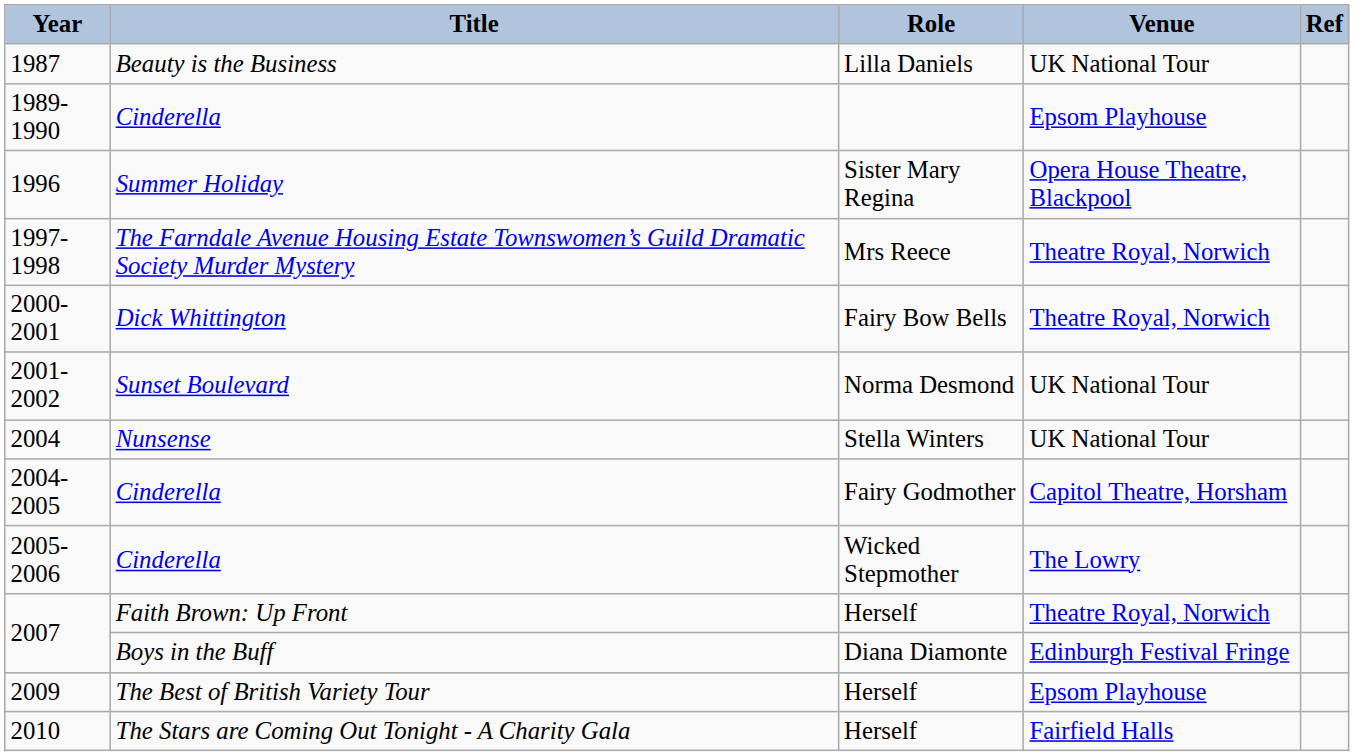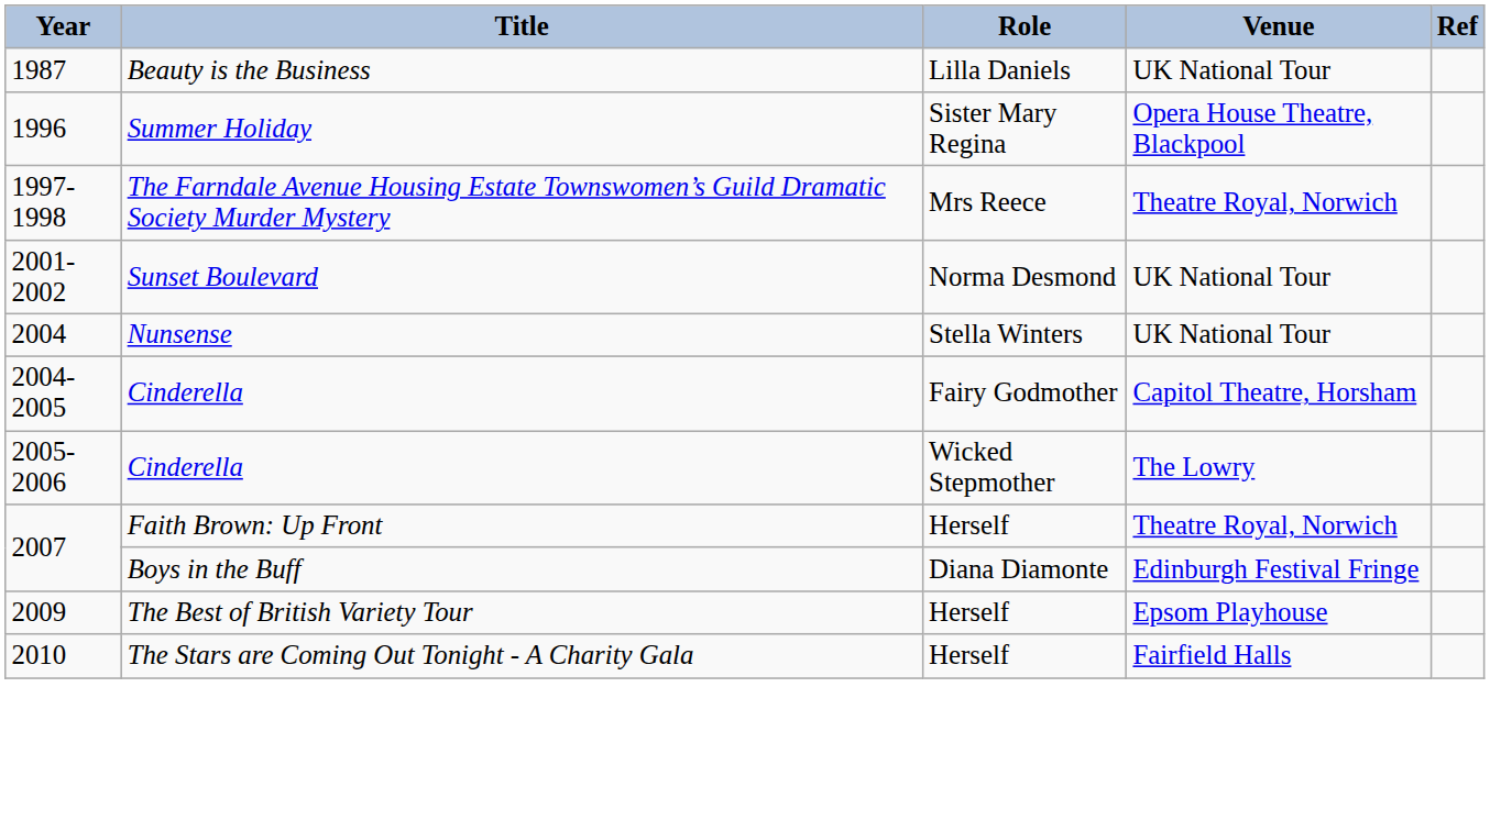- row: 1989-1990 | Cinderella | Epsom Playhouse
- row: 2000-2001 | Dick Whittington | Fairy Bow Bells | Theatre Royal, Norwich
